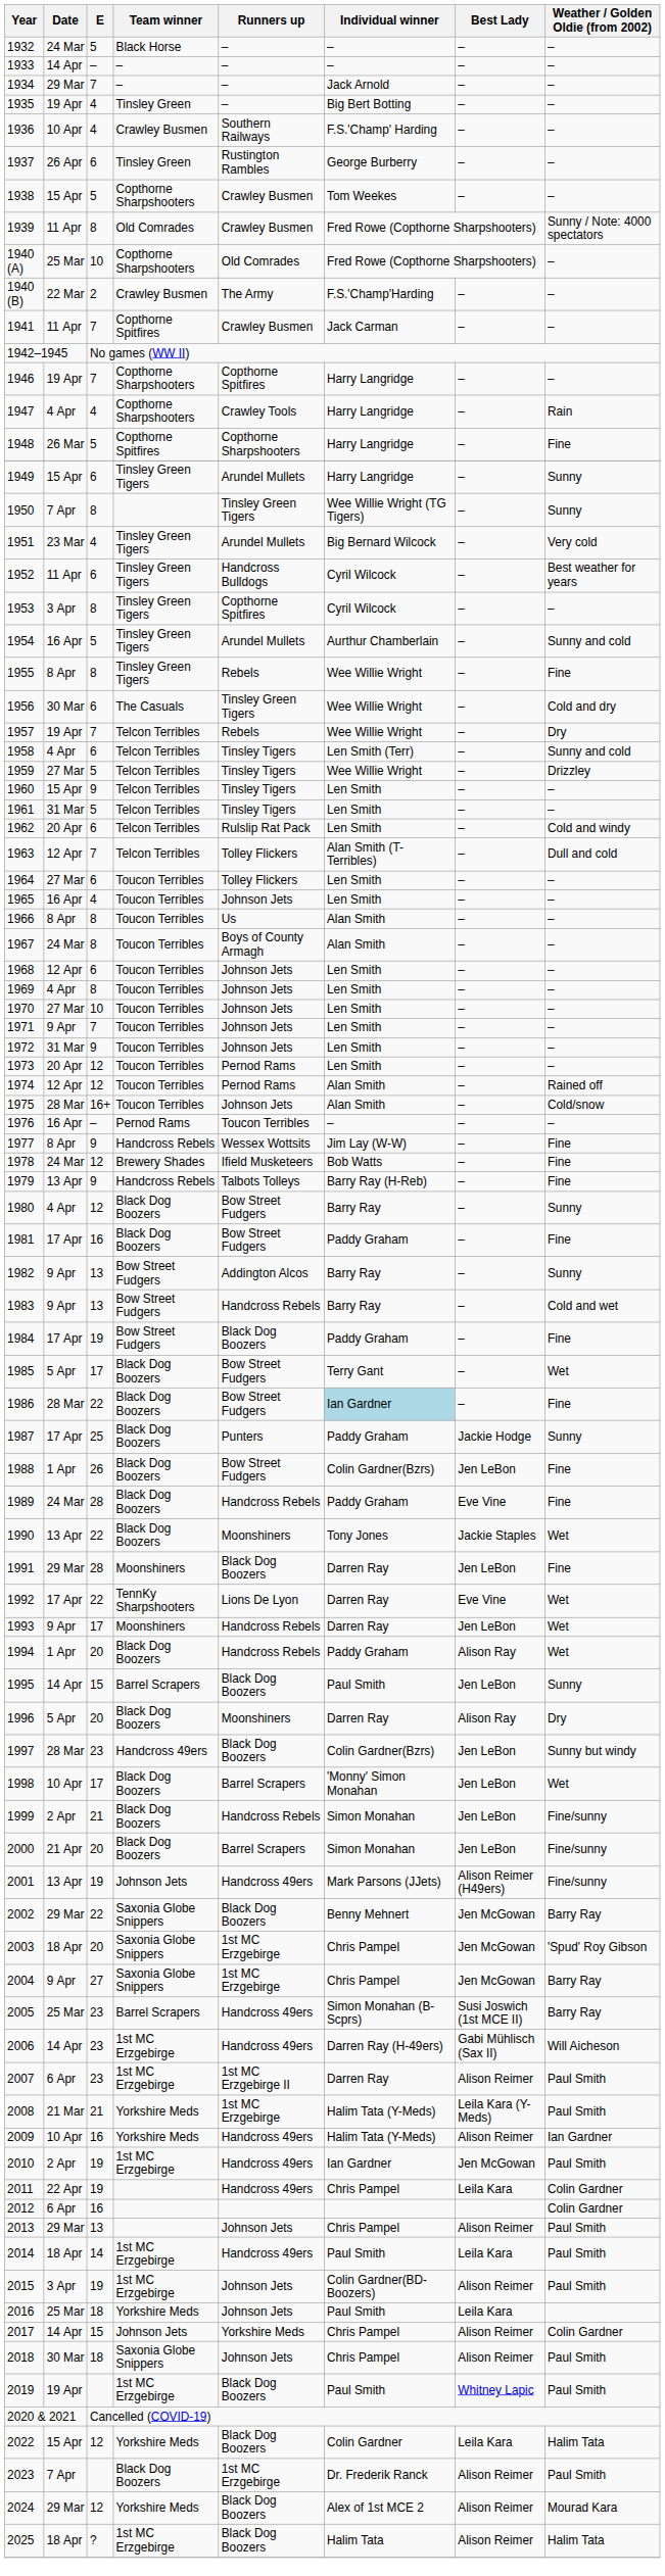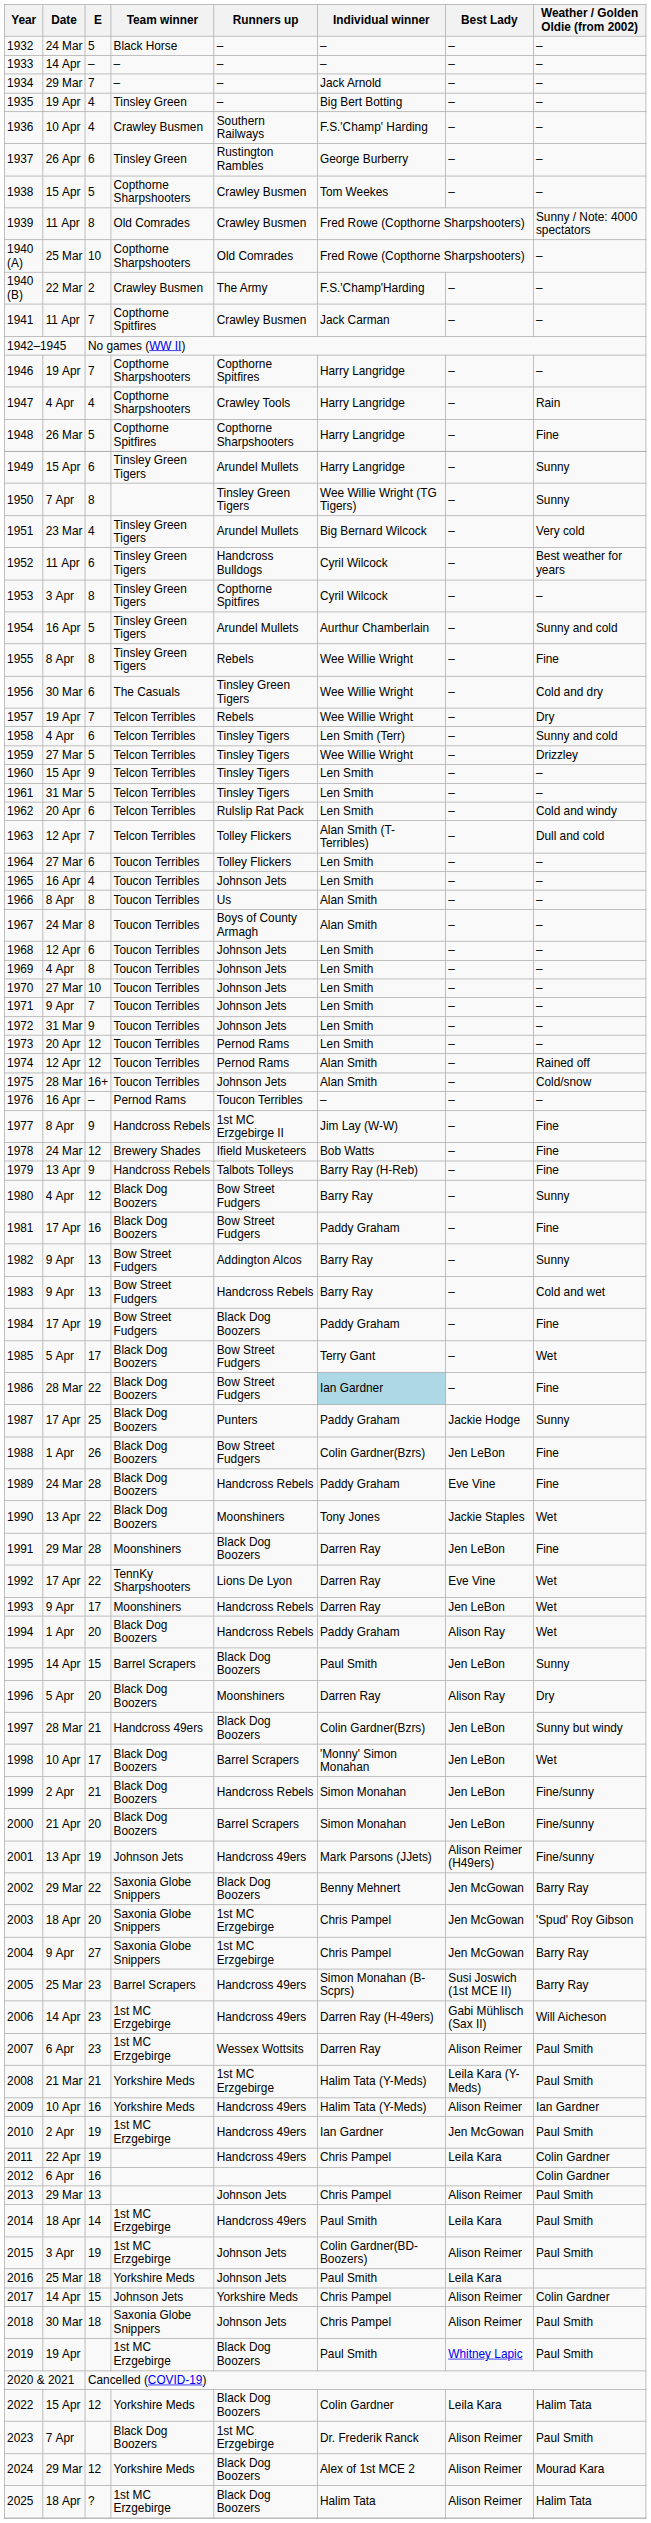1977 | Runners up: Wessex Wottsits -> 1st MC Erzgebirge II
1997 | E: 23 -> 21
2007 | Runners up: 1st MC Erzgebirge II -> Wessex Wottsits
